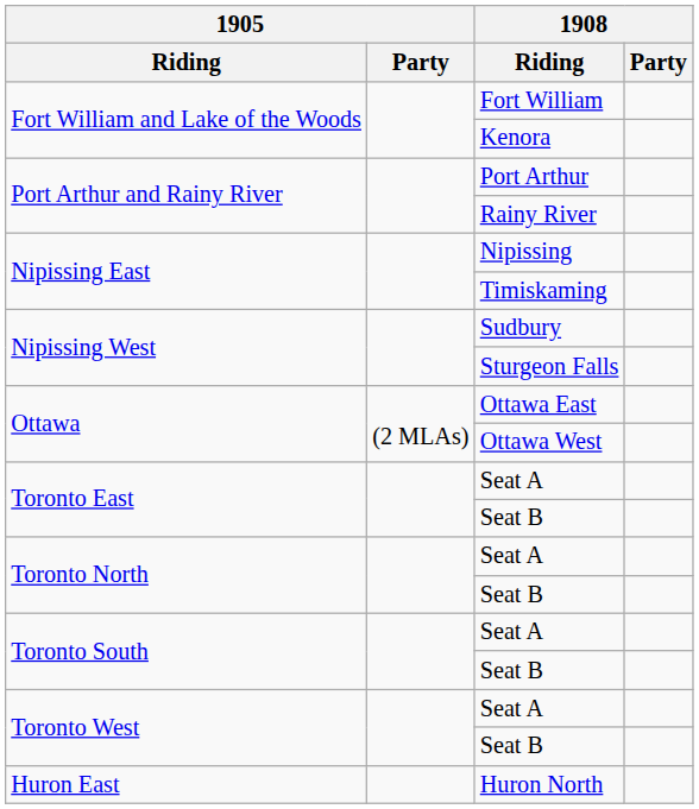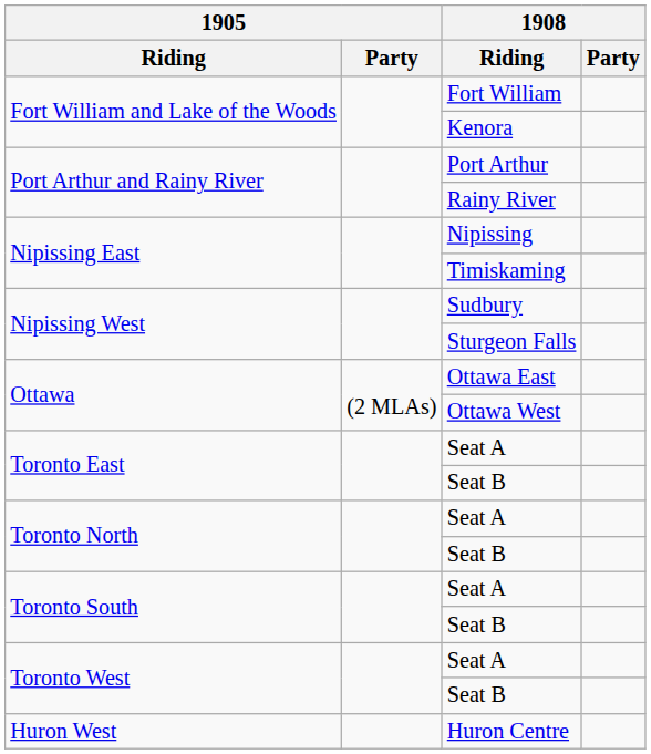- row: Huron East | Huron North
+ row: Huron West | Huron Centre
